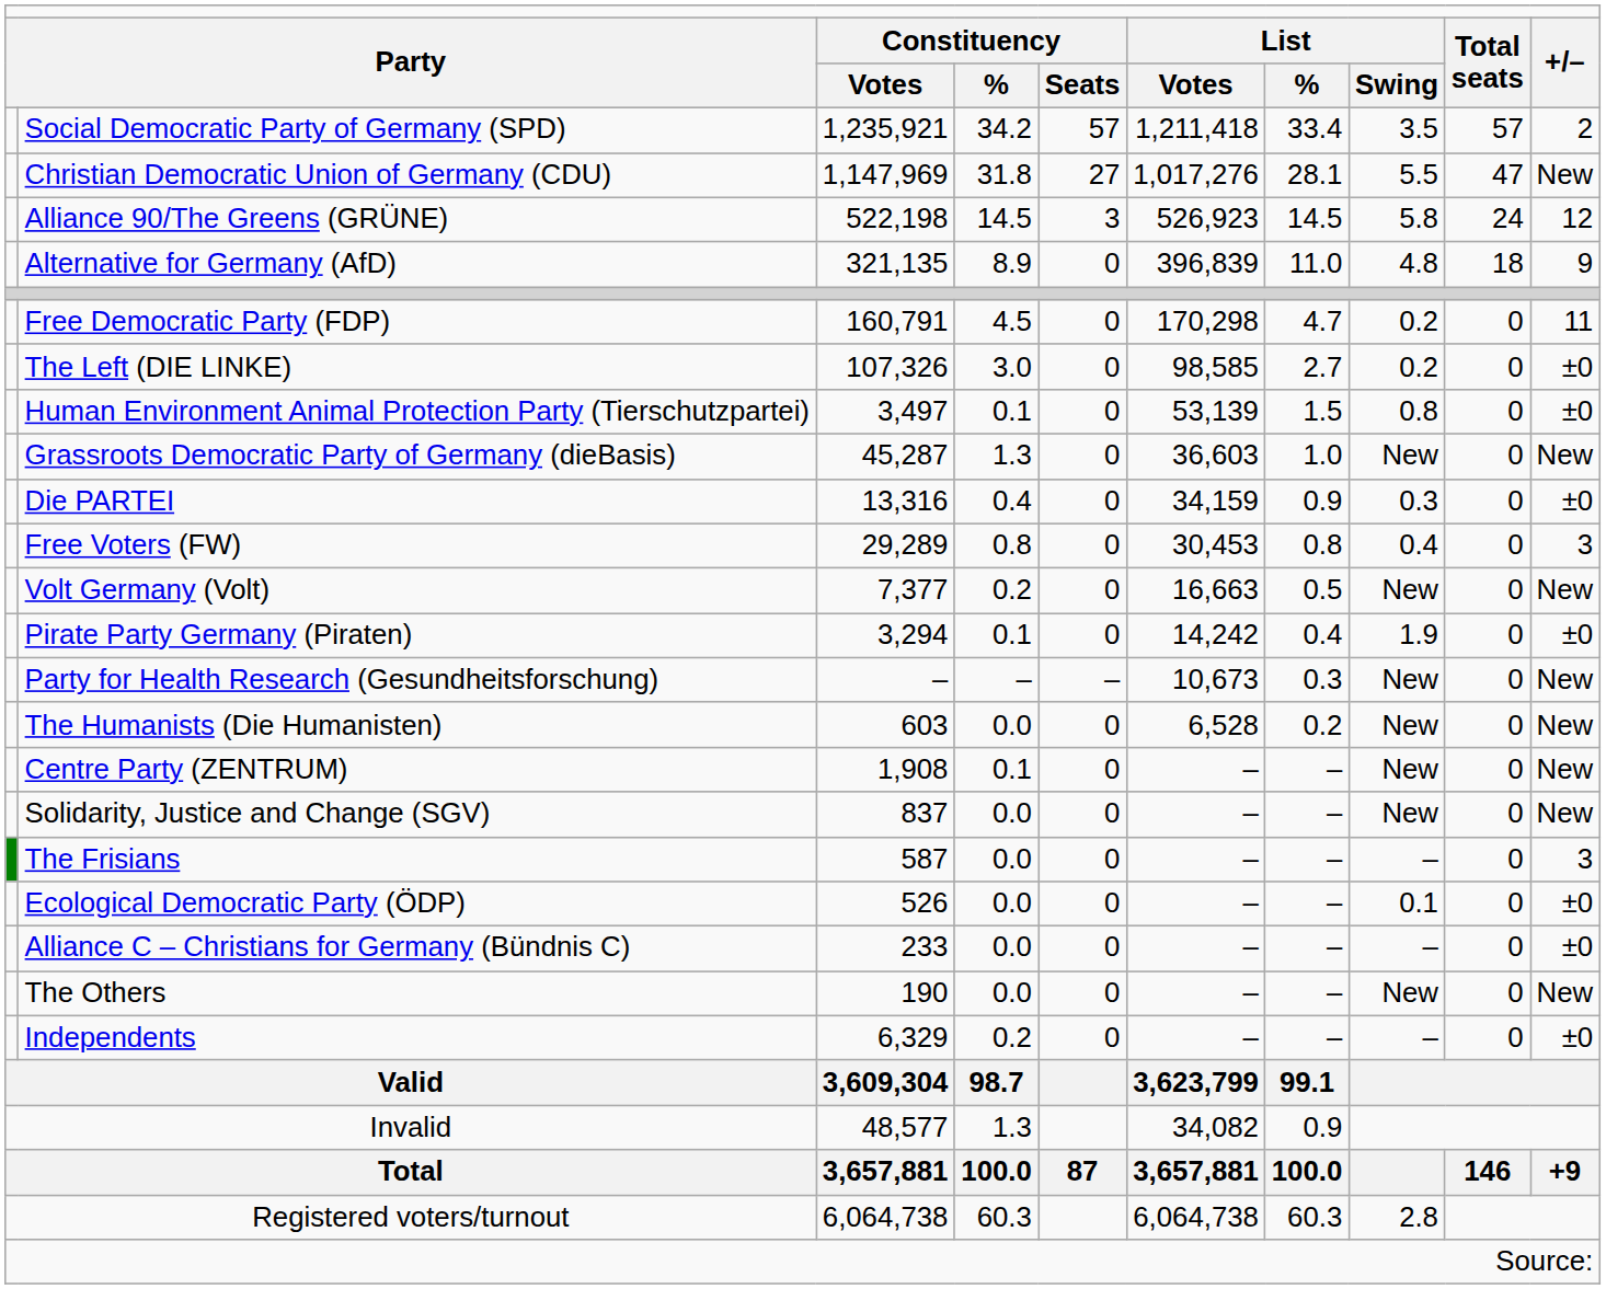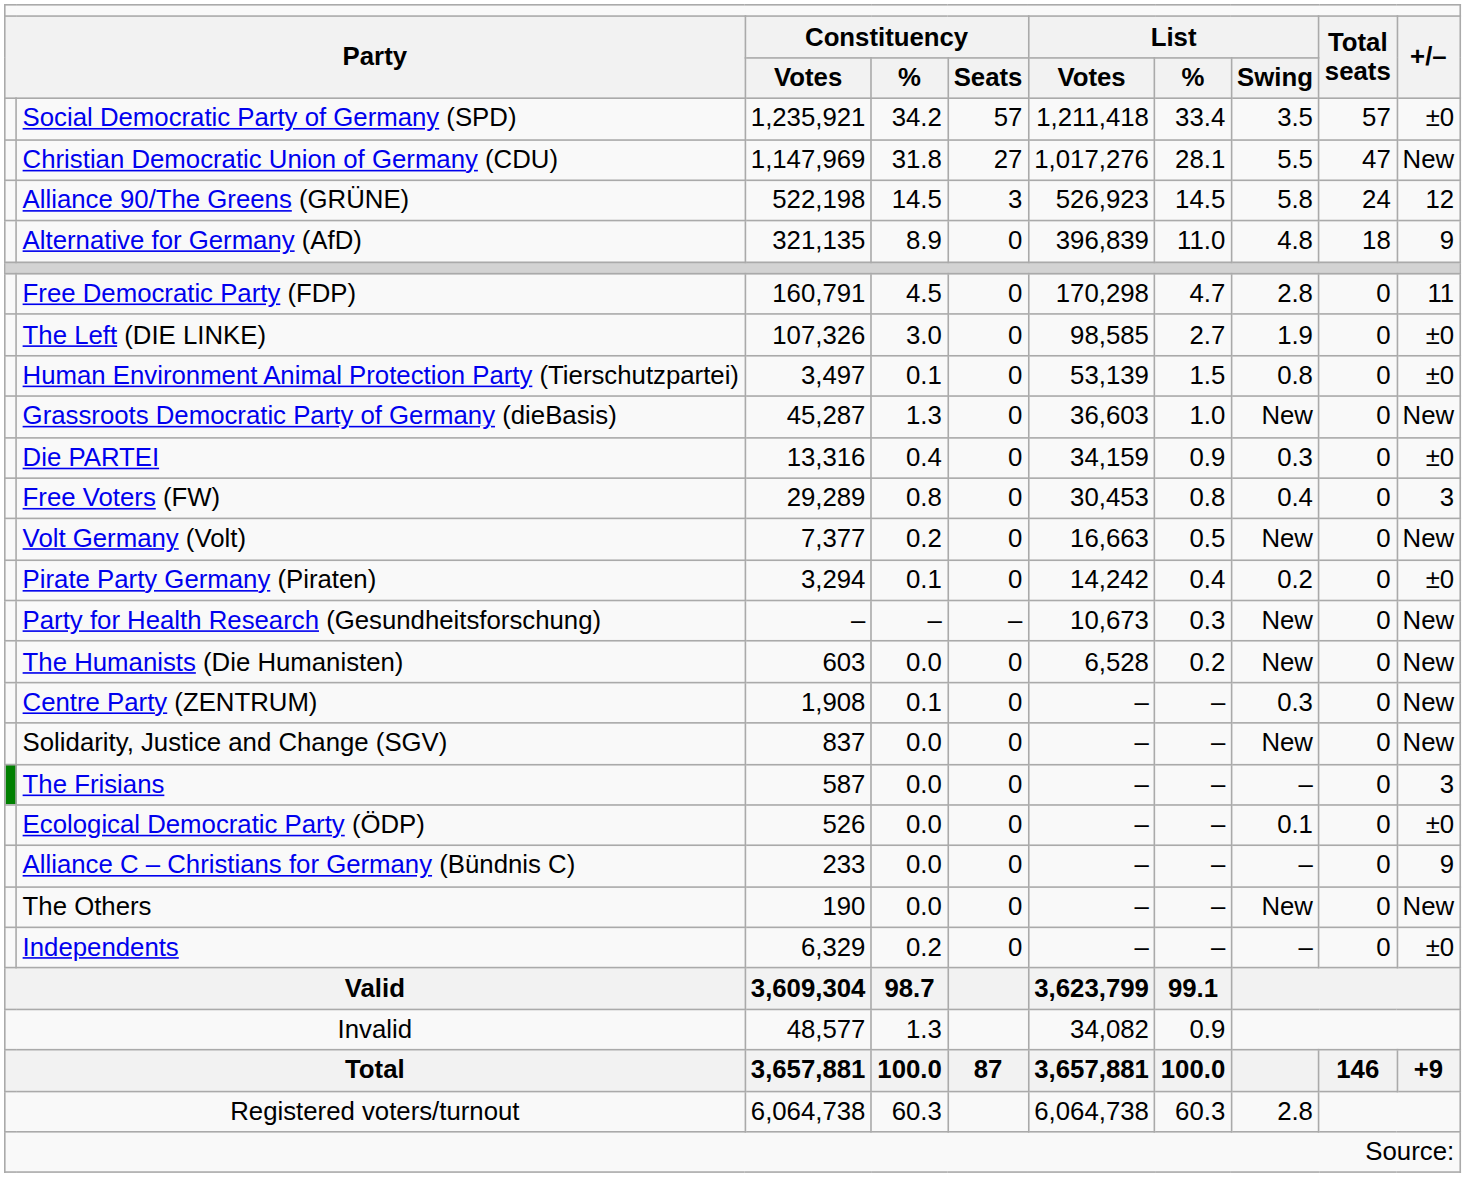Social Democratic Party of Germany (SPD) | column 10: 2 -> ±0
Free Democratic Party (FDP) | column 8: 0.2 -> 2.8
The Left (DIE LINKE) | column 8: 0.2 -> 1.9
Pirate Party Germany (Piraten) | column 8: 1.9 -> 0.2
Centre Party (ZENTRUM) | column 8: New -> 0.3
Alliance C – Christians for Germany (Bündnis C) | column 10: ±0 -> 9
